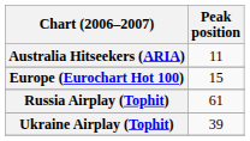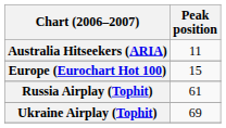Ukraine Airplay (Tophit) | Peak position: 39 -> 69
